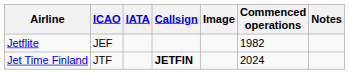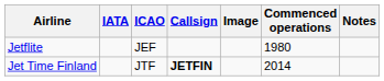columns swapped: IATA <-> ICAO
Jetflite | Commenced operations: 1982 -> 1980
Jet Time Finland | Commenced operations: 2024 -> 2014
